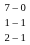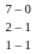rows swapped: 2 – 1 <-> 1 – 1
